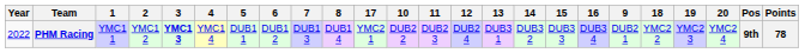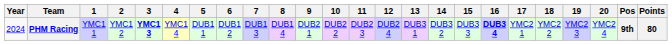columns swapped: 9 <-> 17
PHM Racing | Year: 2022 -> 2024
PHM Racing | 16: normal -> bold
PHM Racing | Points: 78 -> 80
